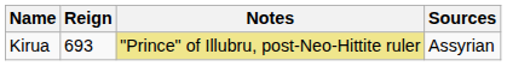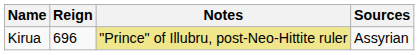Kirua | Reign: 693 -> 696
